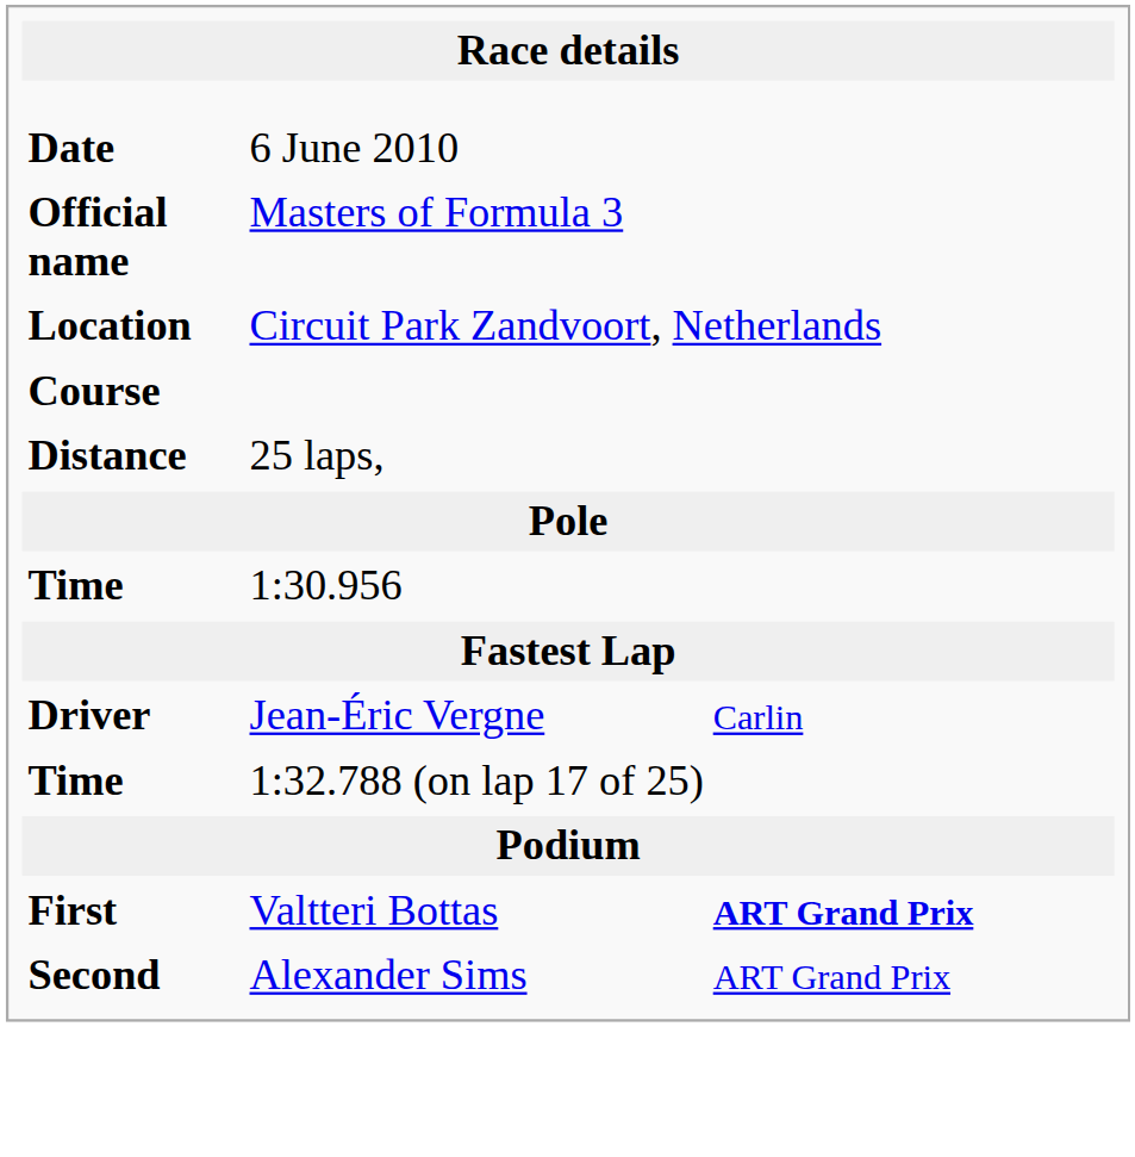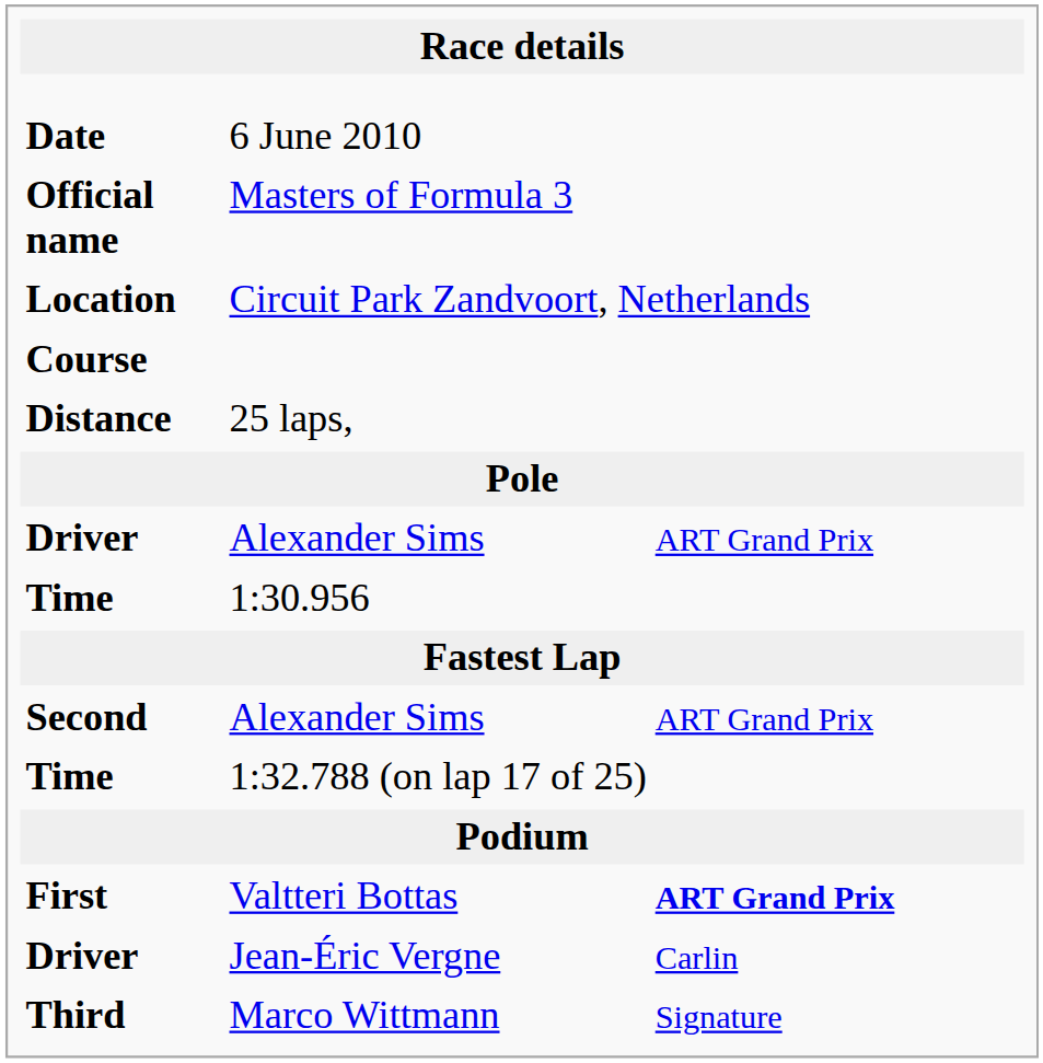+ row: Driver | Alexander Sims | ART Grand Prix
rows swapped: Driver / Jean-Éric Vergne <-> Second
+ row: Third | Marco Wittmann | Signature
